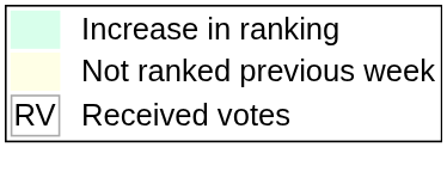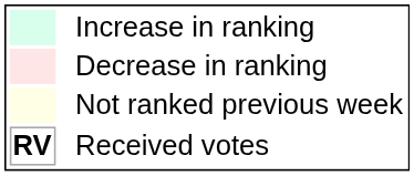+ row: Decrease in ranking
Received votes | column 1: normal -> bold
